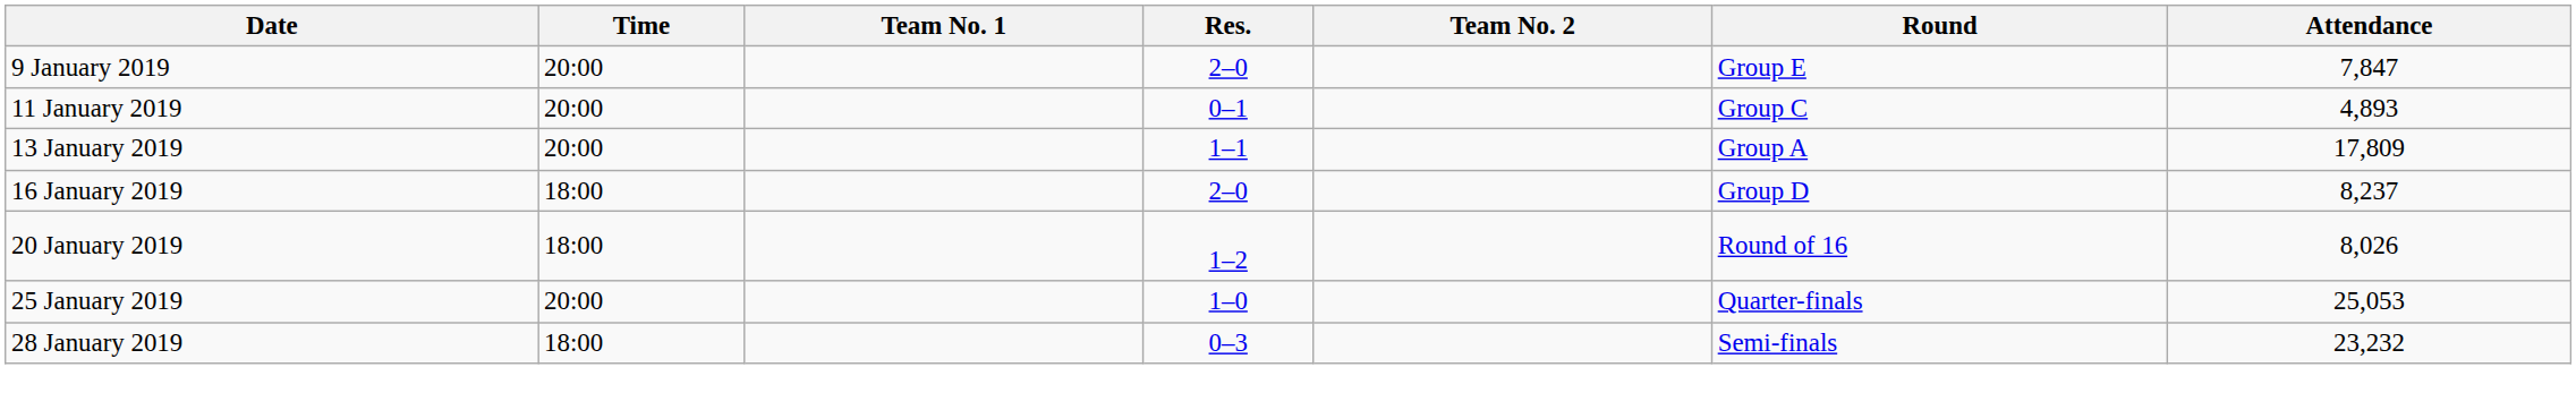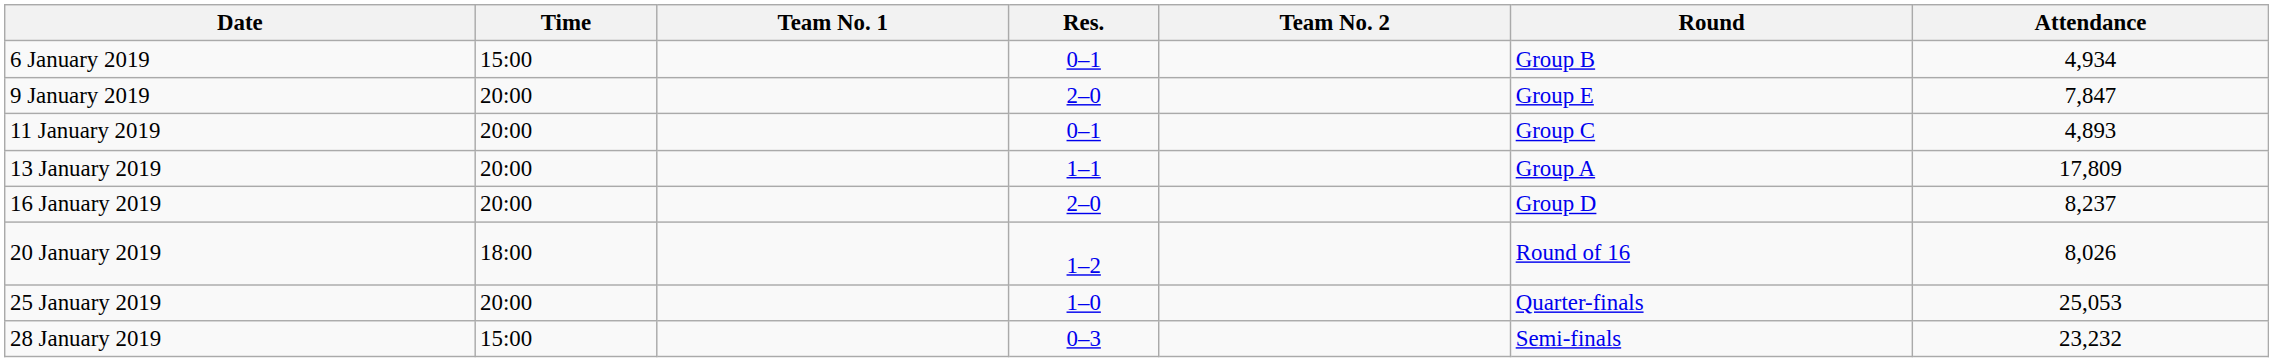+ row: 6 January 2019 | 15:00 | 0–1 | Group B | 4,934
16 January 2019 | Time: 18:00 -> 20:00
28 January 2019 | Time: 18:00 -> 15:00
